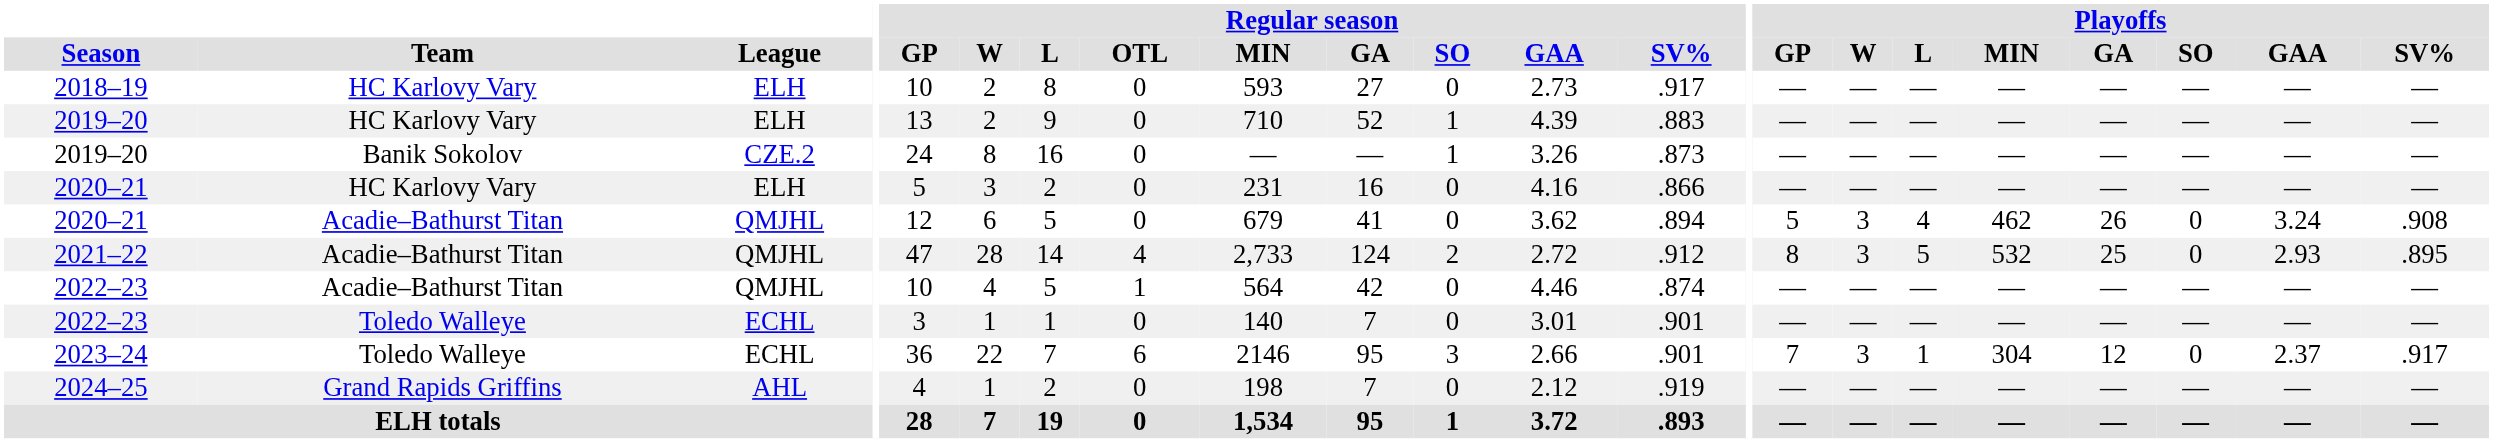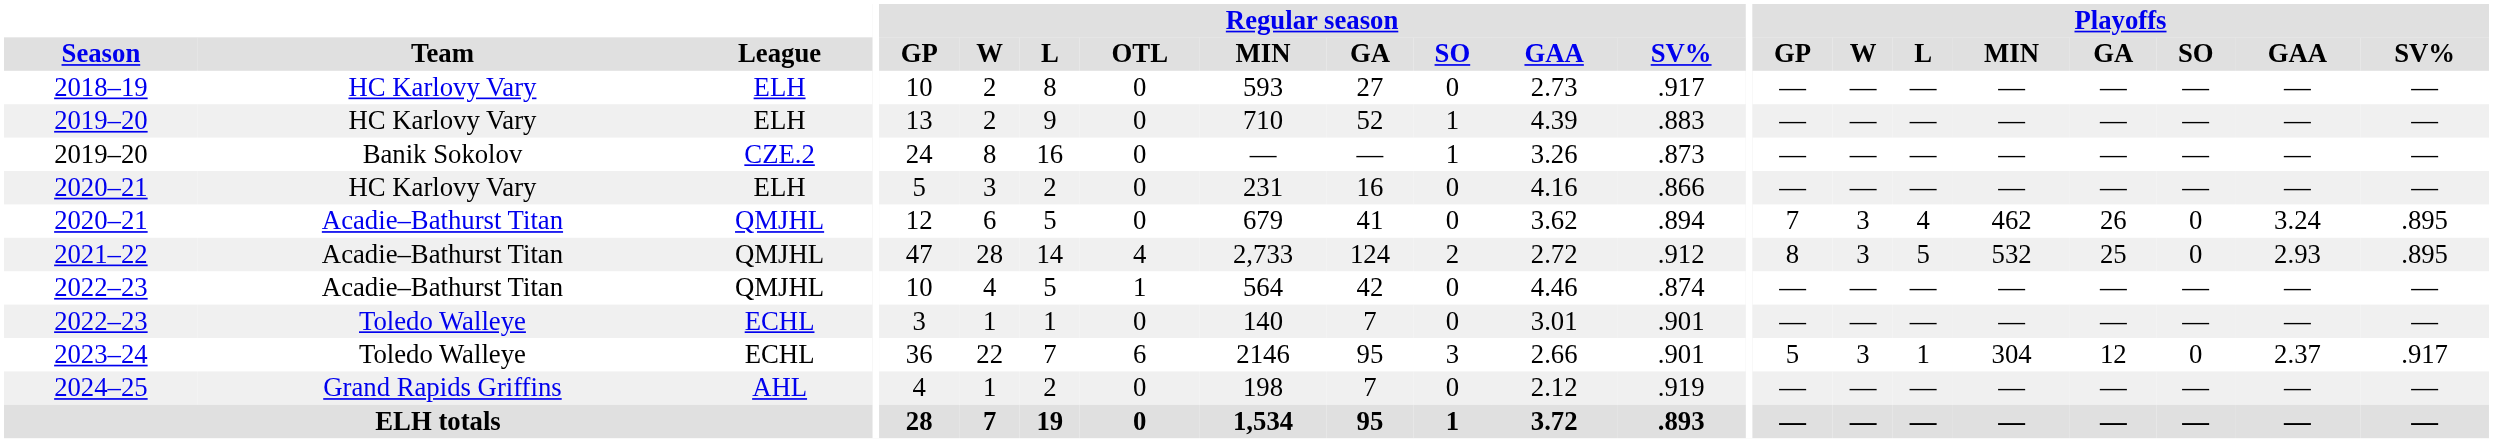2020–21 / Acadie–Bathurst Titan | Playoffs / GP: 5 -> 7
2020–21 / Acadie–Bathurst Titan | Playoffs / SV%: .908 -> .895
2023–24 | Playoffs / GP: 7 -> 5
